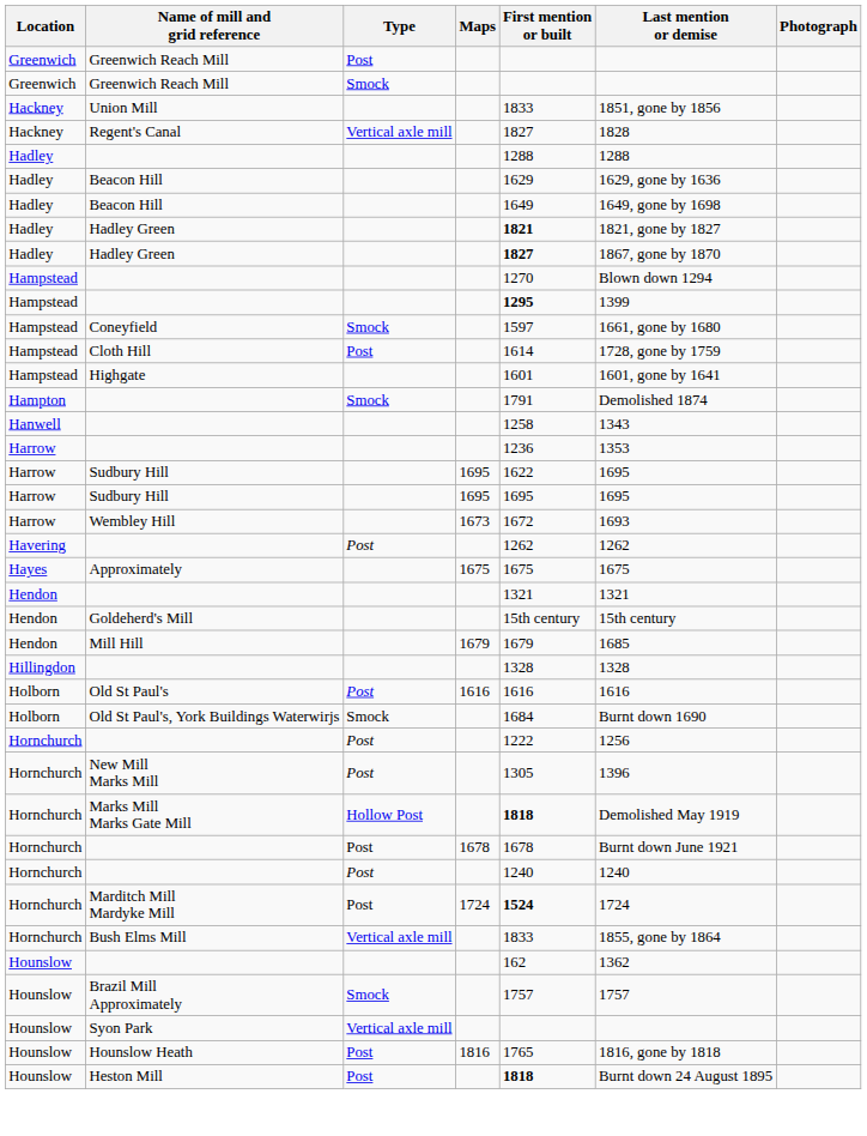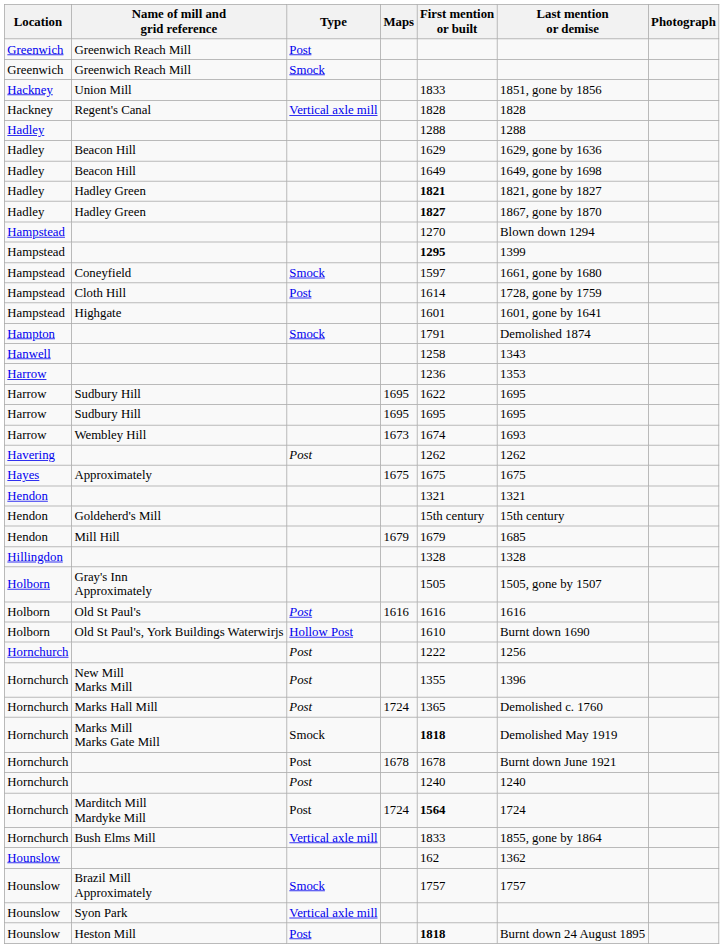Regent's Canal | First mention or built: 1827 -> 1828
Wembley Hill | First mention or built: 1672 -> 1674
+ row: Holborn | Gray's Inn Approximately | 1505 | 1505, gone by 1507
Old St Paul's, York Buildings Waterwirjs | Type: Smock -> Hollow Post
Old St Paul's, York Buildings Waterwirjs | First mention or built: 1684 -> 1610
New Mill Marks Mill | First mention or built: 1305 -> 1355
+ row: Hornchurch | Marks Hall Mill | Post | 1724 | 1365 | Demolished c. 1760
Marks Mill Marks Gate Mill | Type: Hollow Post -> Smock
Marditch Mill Mardyke Mill | First mention or built: 1524 -> 1564
- row: Hounslow | Hounslow Heath | Post | 1816 | 1765 | 1816, gone by 1818
